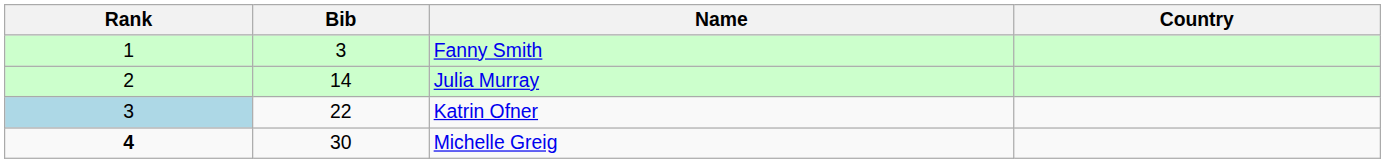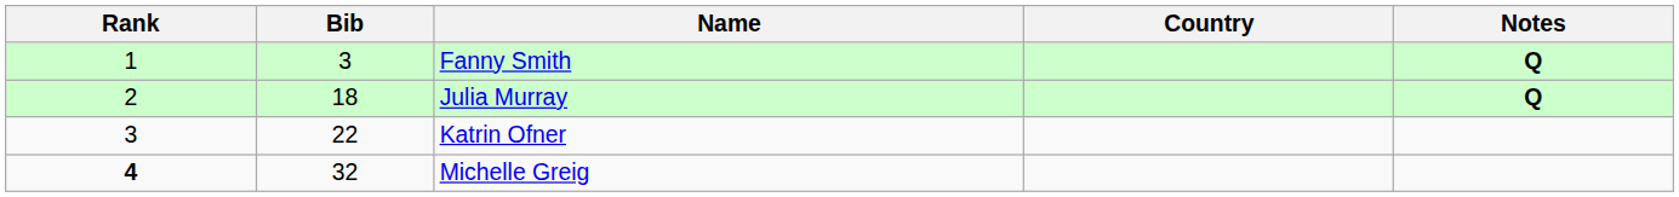+ column: Notes | Q | Q
Julia Murray | Bib: 14 -> 18
Katrin Ofner | Rank: lightblue background -> no background
Michelle Greig | Bib: 30 -> 32
